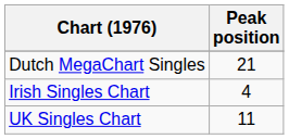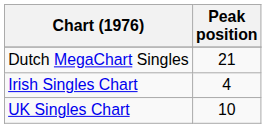UK Singles Chart | Peak position: 11 -> 10
